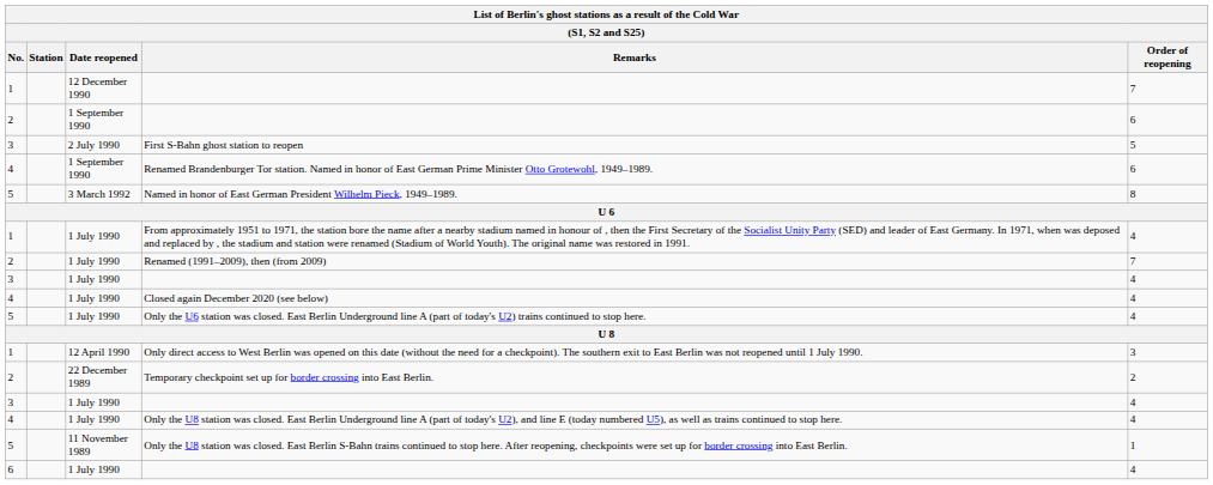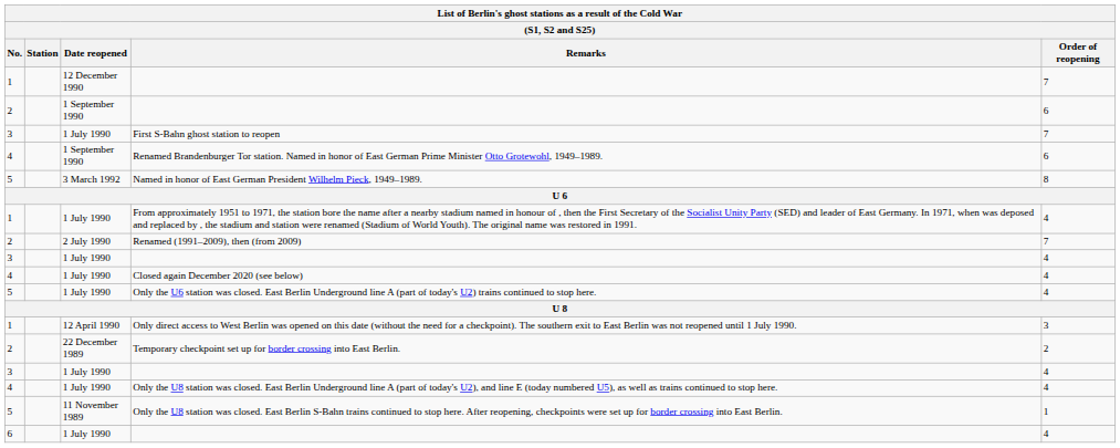First S-Bahn ghost station to reopen | Date reopened: 2 July 1990 -> 1 July 1990
First S-Bahn ghost station to reopen | Order of reopening: 5 -> 7
Renamed (1991–2009), then (from 2009) | Date reopened: 1 July 1990 -> 2 July 1990
